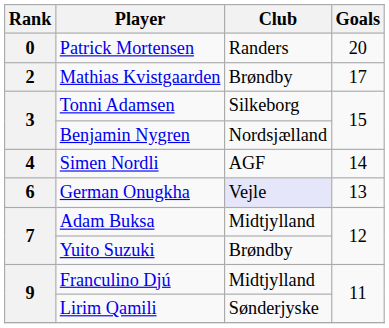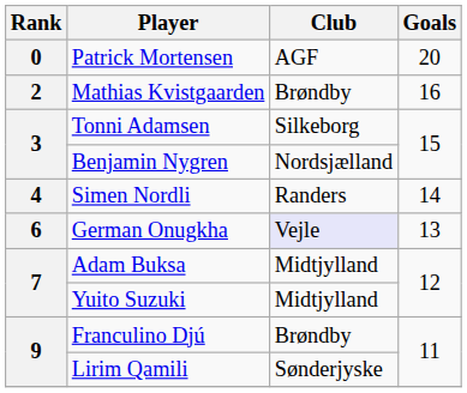Patrick Mortensen | Club: Randers -> AGF
Mathias Kvistgaarden | Goals: 17 -> 16
Simen Nordli | Club: AGF -> Randers
Yuito Suzuki | Club: Brøndby -> Midtjylland
Franculino Djú | Club: Midtjylland -> Brøndby
